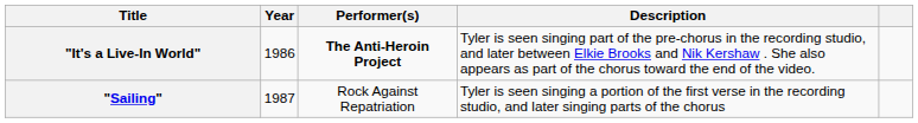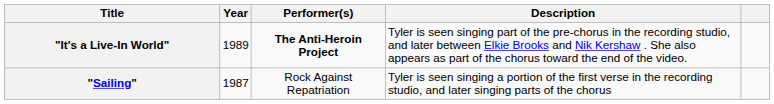"It's a Live-In World" | Year: 1986 -> 1989
